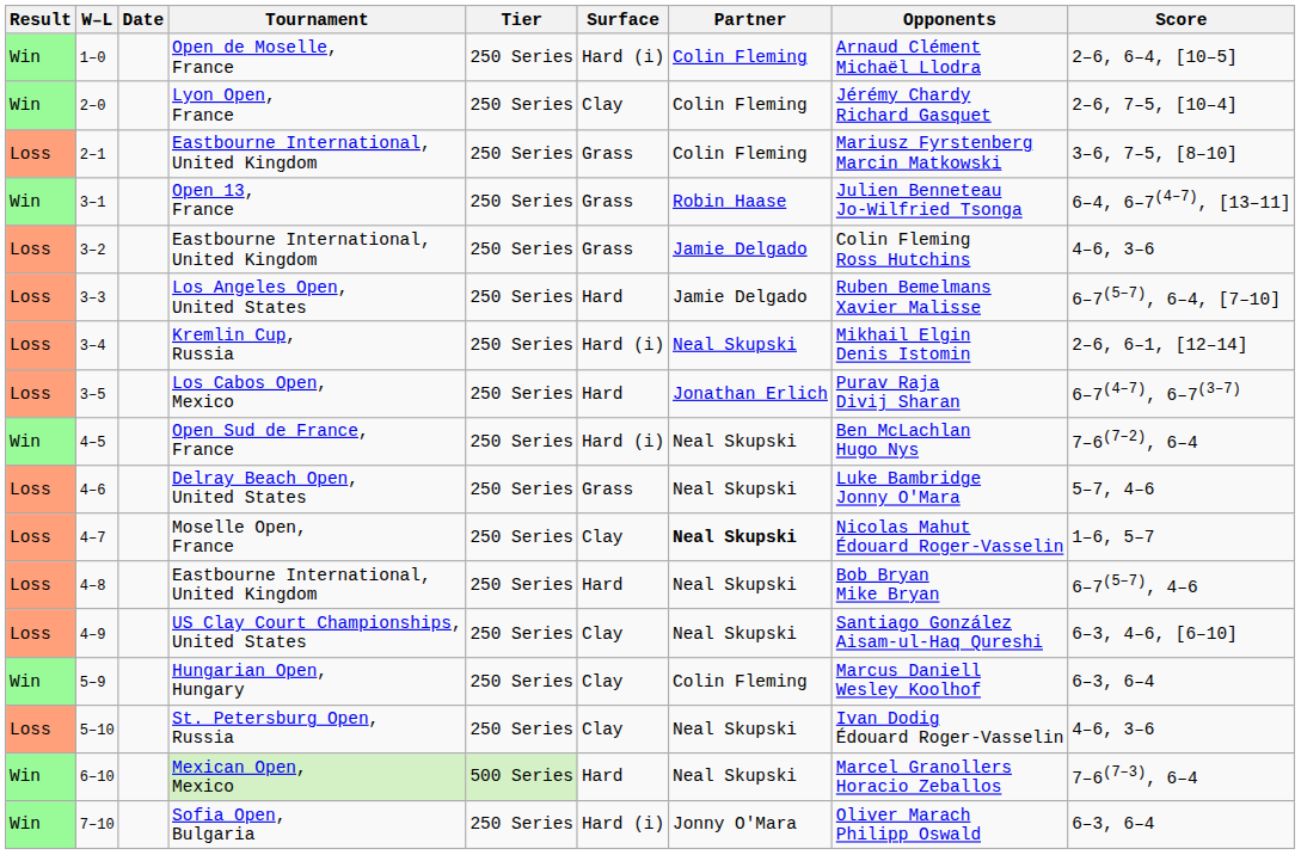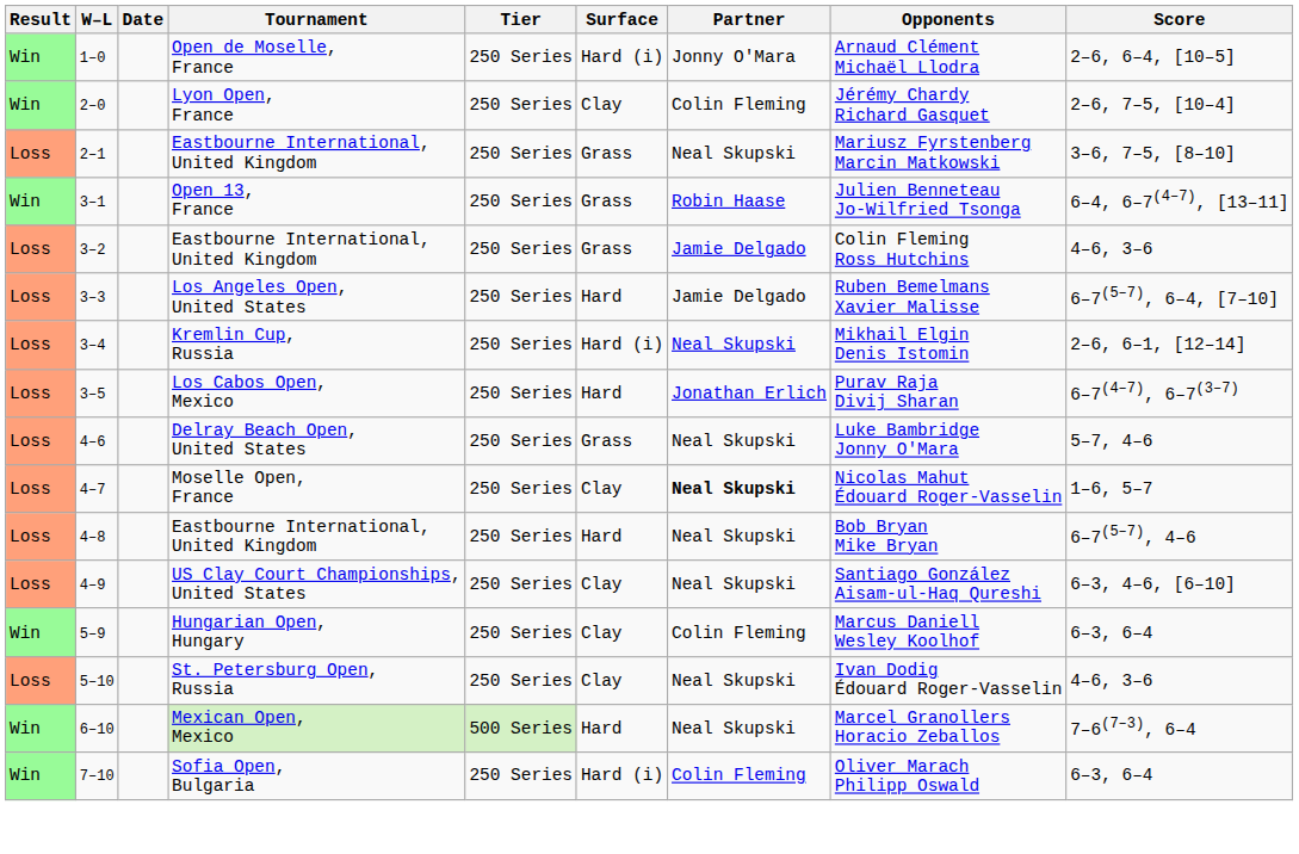1–0 | Partner: Colin Fleming -> Jonny O'Mara
2–1 | Partner: Colin Fleming -> Neal Skupski
- row: Win | 4–5 | Open Sud de France, France | 250 Series | Hard (i) | Neal Skupski | Ben McLachlan Hugo Nys | 7–6(7–2), 6–4
7–10 | Partner: Jonny O'Mara -> Colin Fleming
